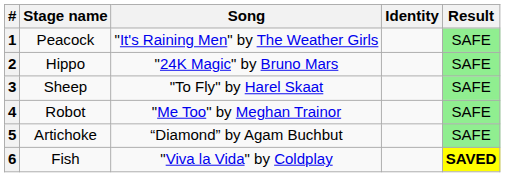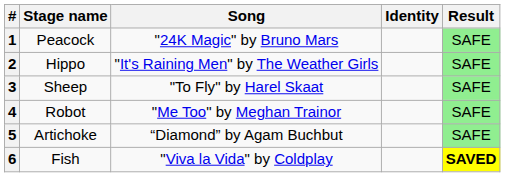1 | Song: "It's Raining Men" by The Weather Girls -> "24K Magic" by Bruno Mars
2 | Song: "24K Magic" by Bruno Mars -> "It's Raining Men" by The Weather Girls
